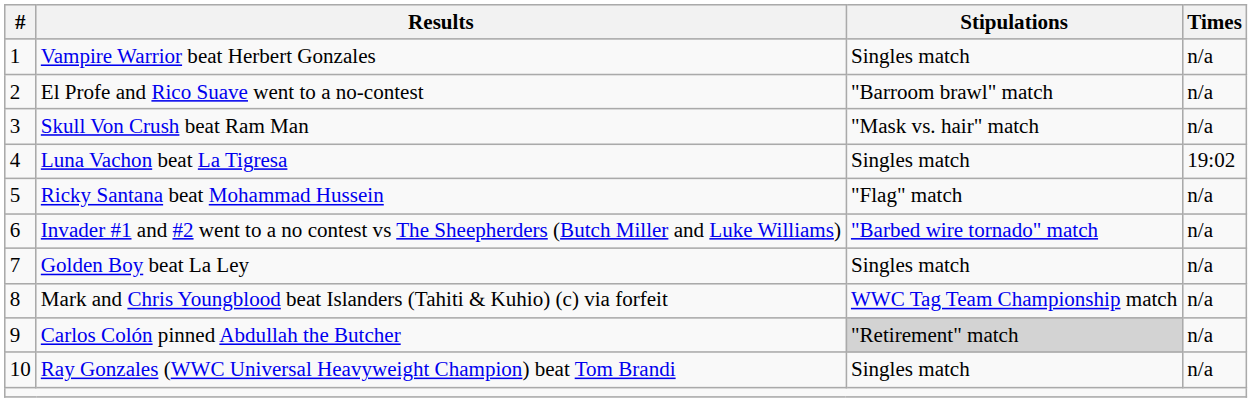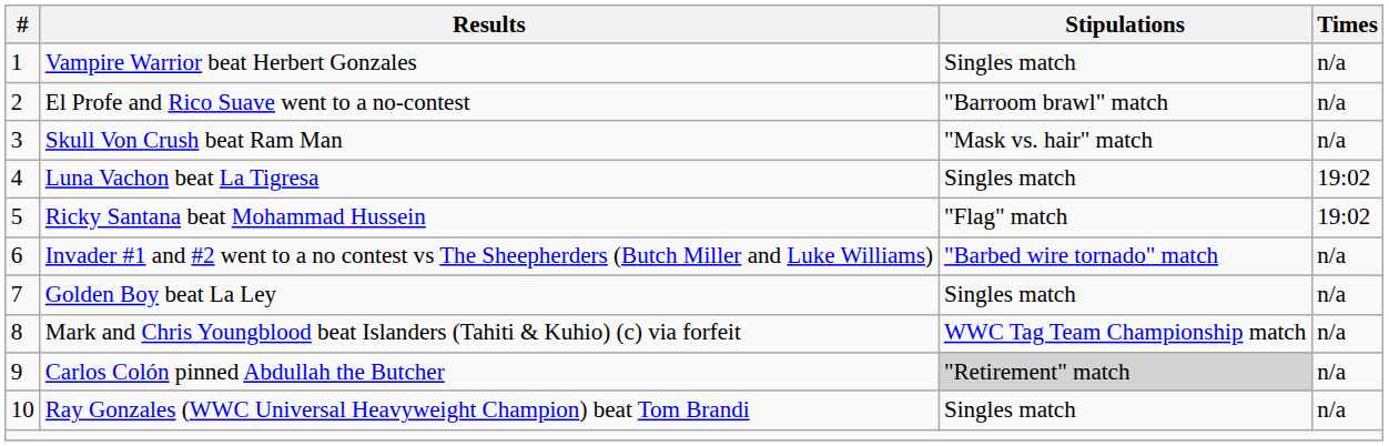Ricky Santana beat Mohammad Hussein | Times: n/a -> 19:02
